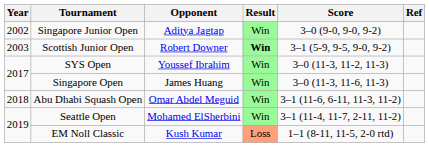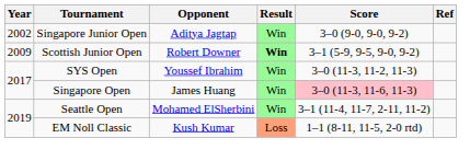Scottish Junior Open | Year: 2003 -> 2009
Singapore Open | Score: no background -> pink background
- row: 2018 | Abu Dhabi Squash Open | Omar Abdel Meguid | Win | 3–1 (11-6, 6-11, 11-3, 11-2)
